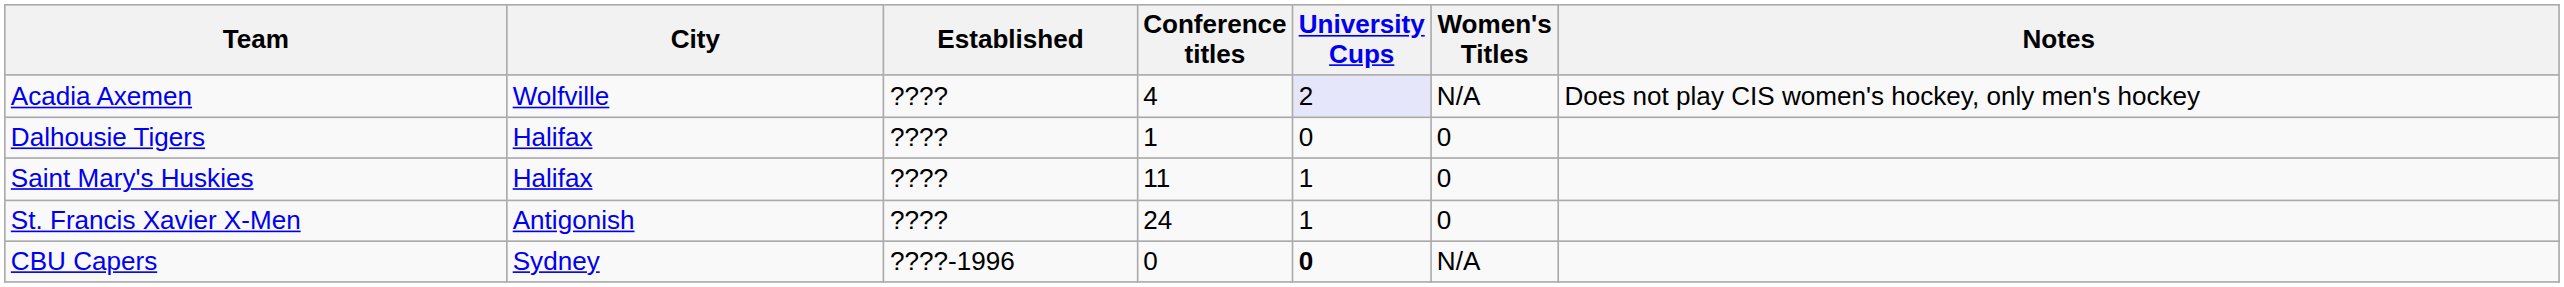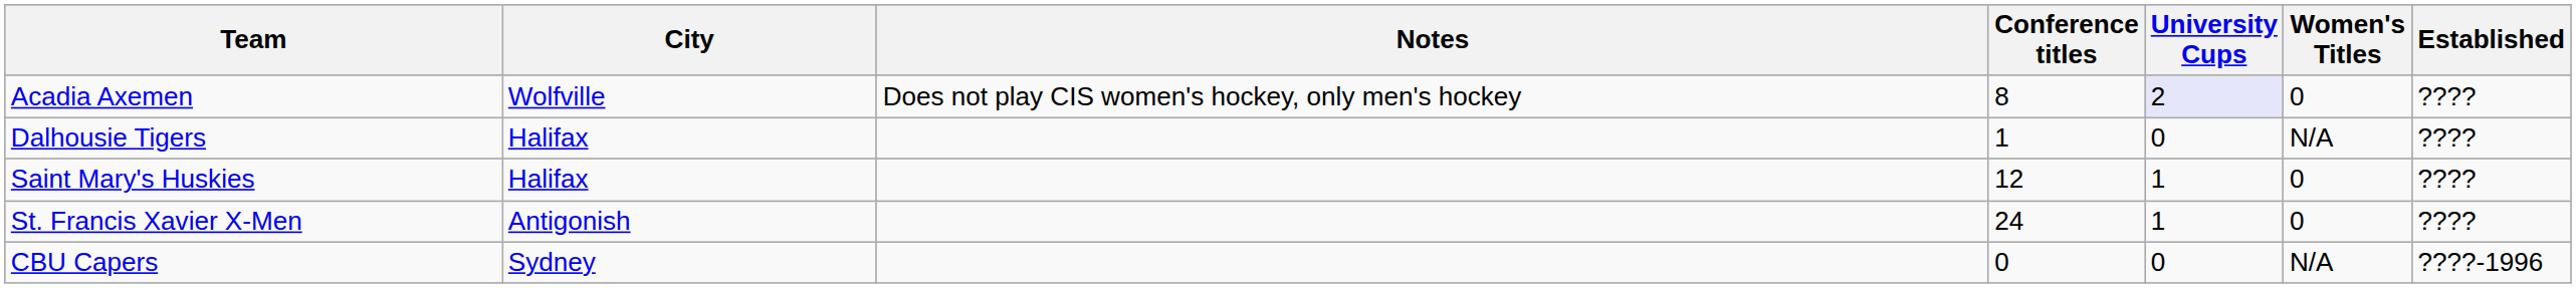columns swapped: Established <-> Notes
Acadia Axemen | Conference titles: 4 -> 8
Acadia Axemen | Women's Titles: N/A -> 0
Dalhousie Tigers | Women's Titles: 0 -> N/A
Saint Mary's Huskies | Conference titles: 11 -> 12
CBU Capers | University Cups: bold -> normal
